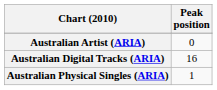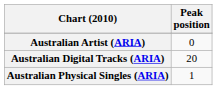Australian Digital Tracks (ARIA) | Peak position: 16 -> 20
